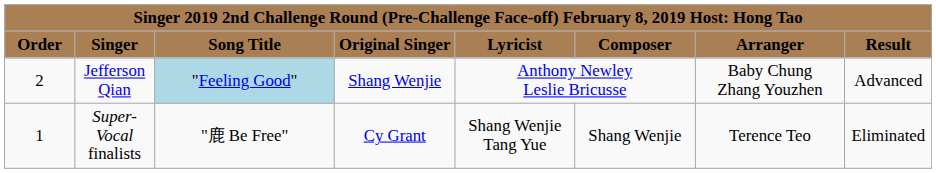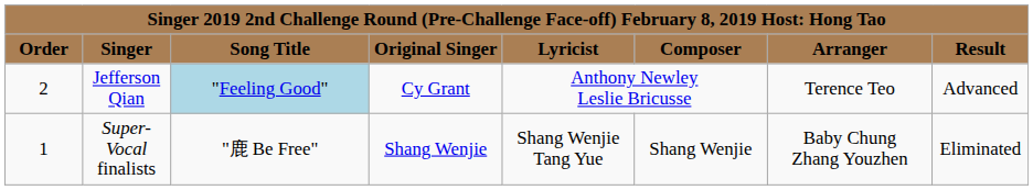Jefferson Qian | column 4: Shang Wenjie -> Cy Grant
Jefferson Qian | column 7: Baby Chung Zhang Youzhen -> Terence Teo
Super-Vocal finalists | column 4: Cy Grant -> Shang Wenjie
Super-Vocal finalists | column 7: Terence Teo -> Baby Chung Zhang Youzhen
